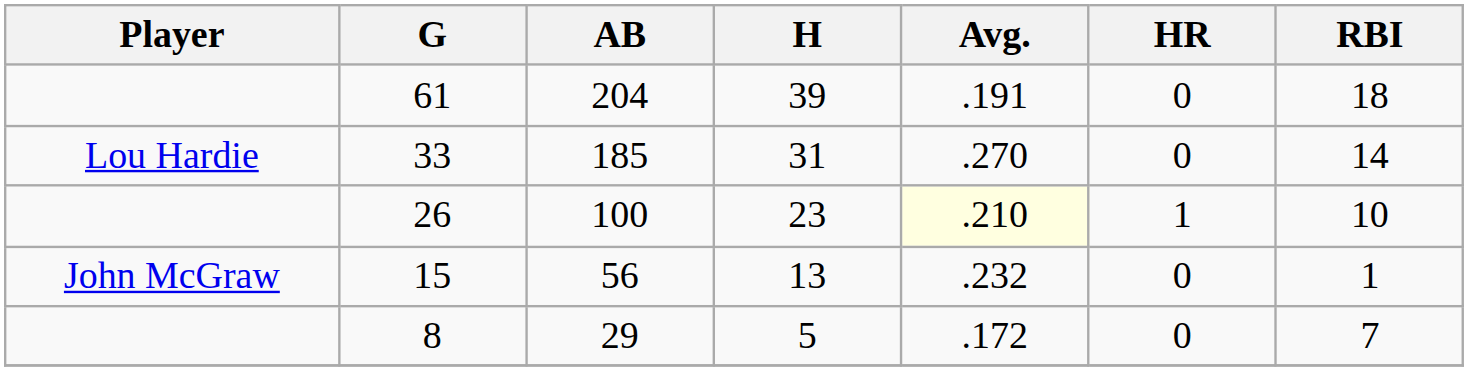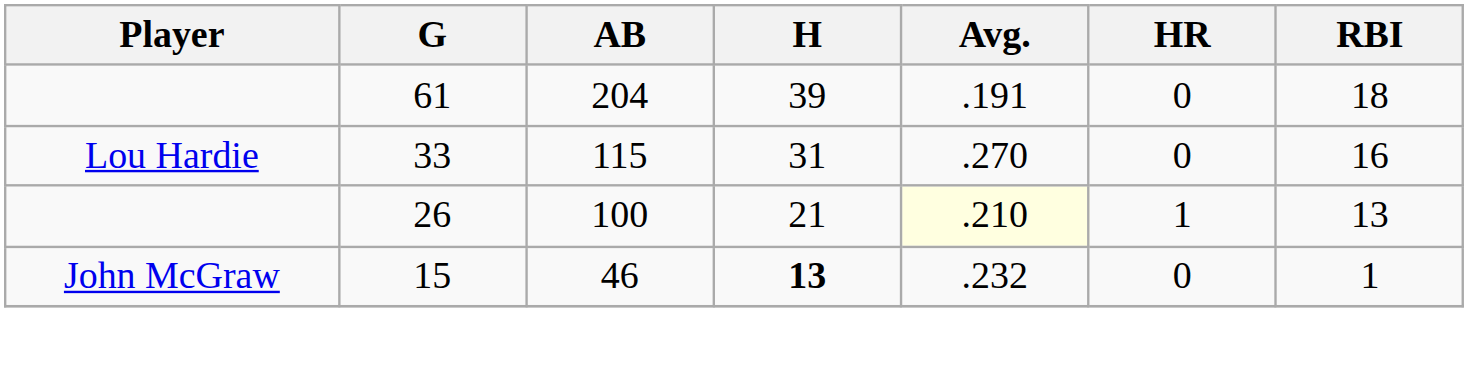33 | AB: 185 -> 115
33 | RBI: 14 -> 16
26 | H: 23 -> 21
26 | RBI: 10 -> 13
15 | AB: 56 -> 46
15 | H: normal -> bold
- row: 8 | 29 | 5 | .172 | 0 | 7
